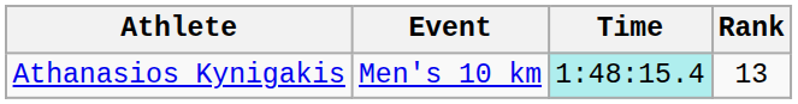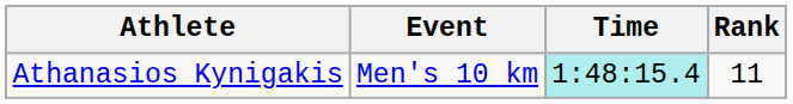Athanasios Kynigakis | Rank: 13 -> 11
